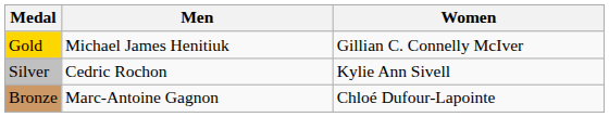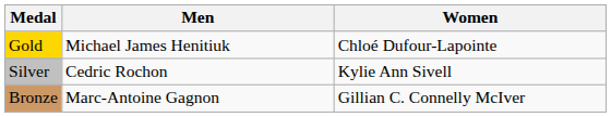Gold | Women: Gillian C. Connelly McIver -> Chloé Dufour-Lapointe
Bronze | Women: Chloé Dufour-Lapointe -> Gillian C. Connelly McIver
